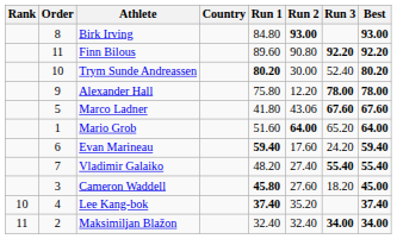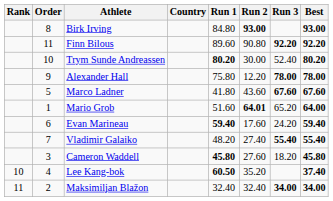Marco Ladner | Run 2: 43.06 -> 43.60
Mario Grob | Run 2: 64.00 -> 64.01
Cameron Waddell | Best: 45.00 -> 45.80
Lee Kang-bok | Run 1: 37.40 -> 60.50
